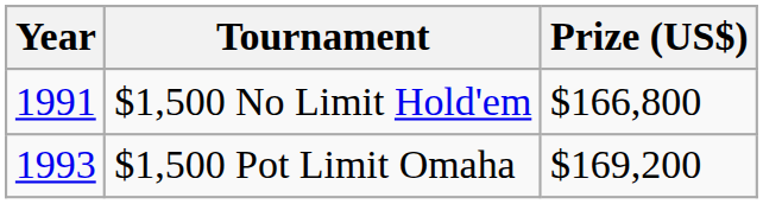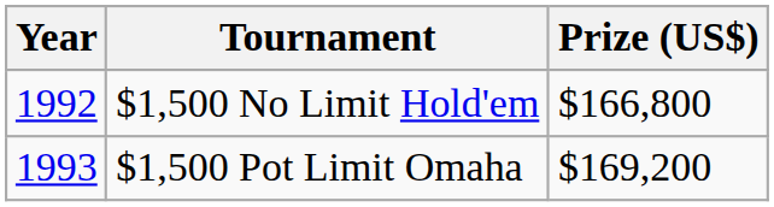$1,500 No Limit Hold'em | Year: 1991 -> 1992
